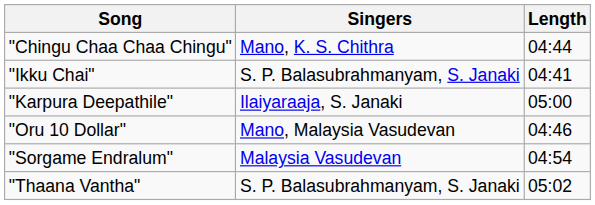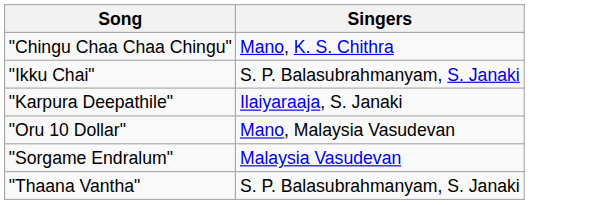- column: Length | 04:44 | 04:41 | 05:00 | 04:46 | 04:54 | 05:02
